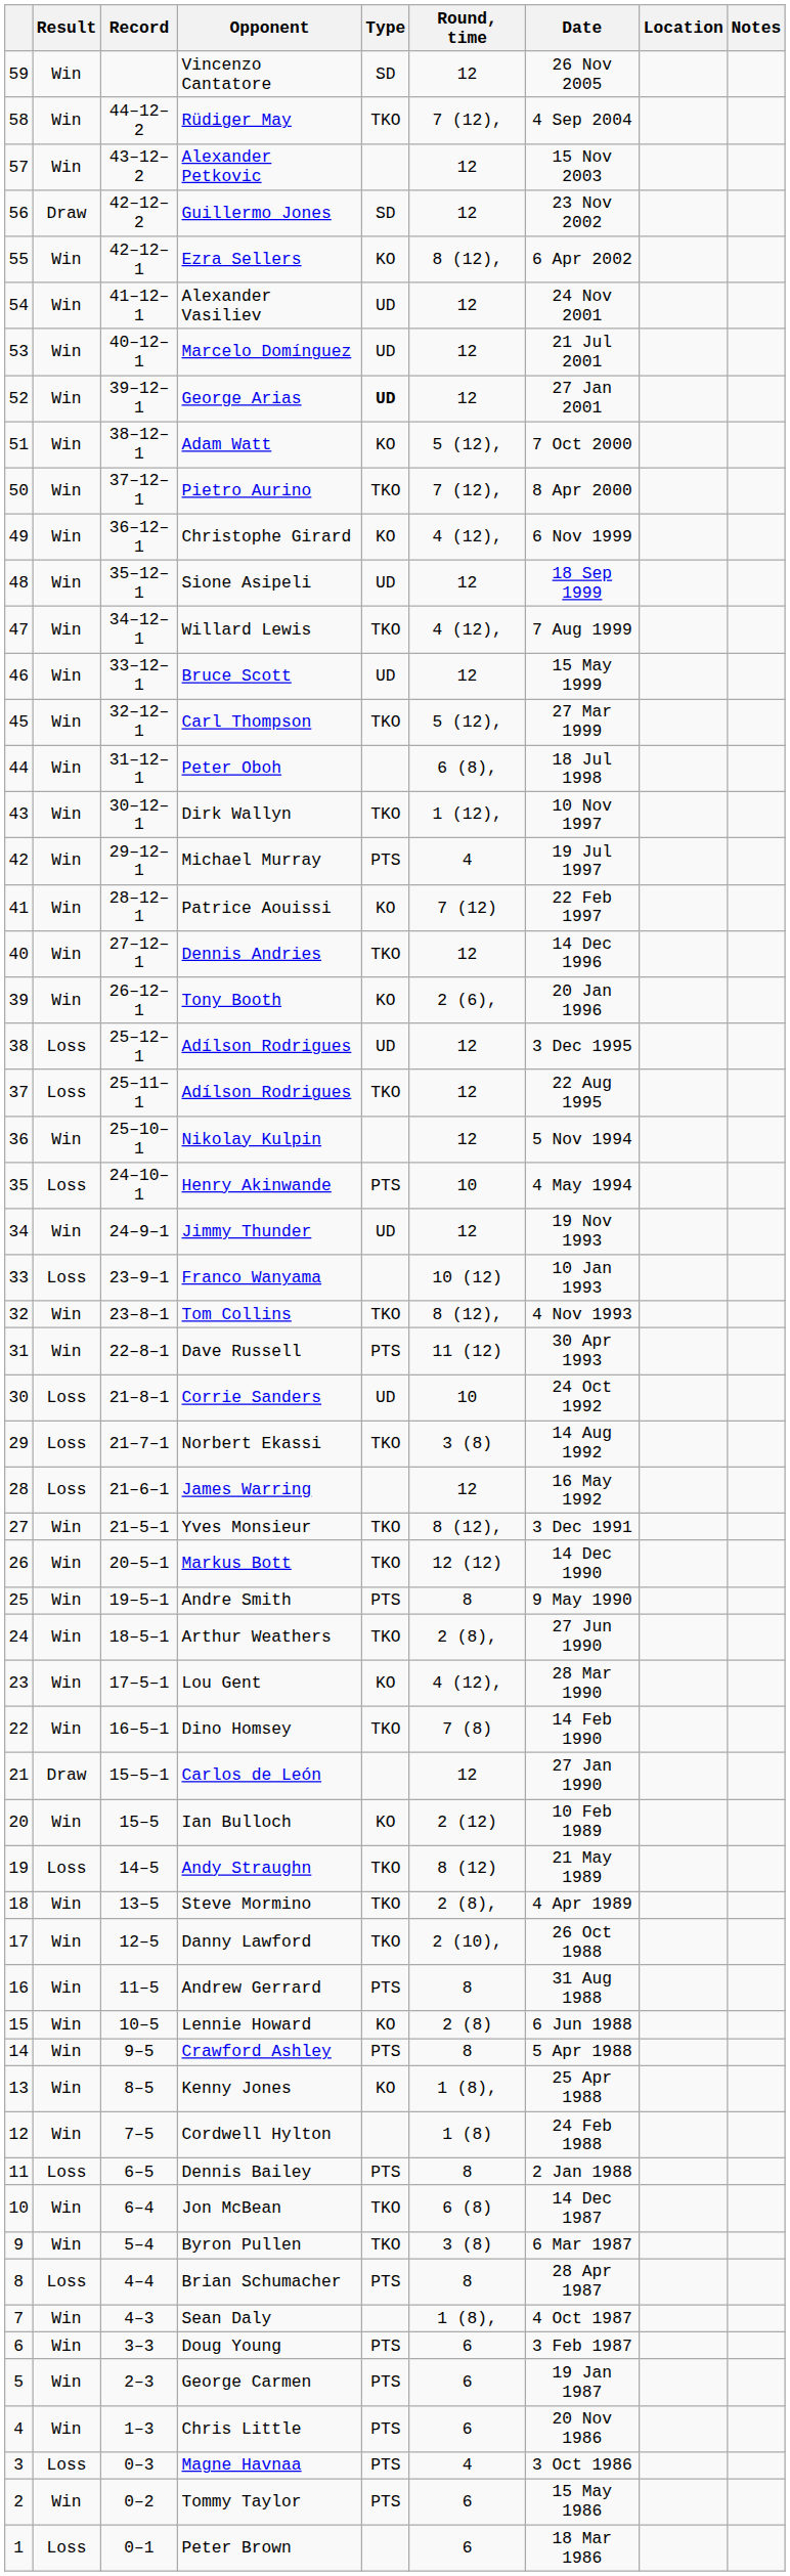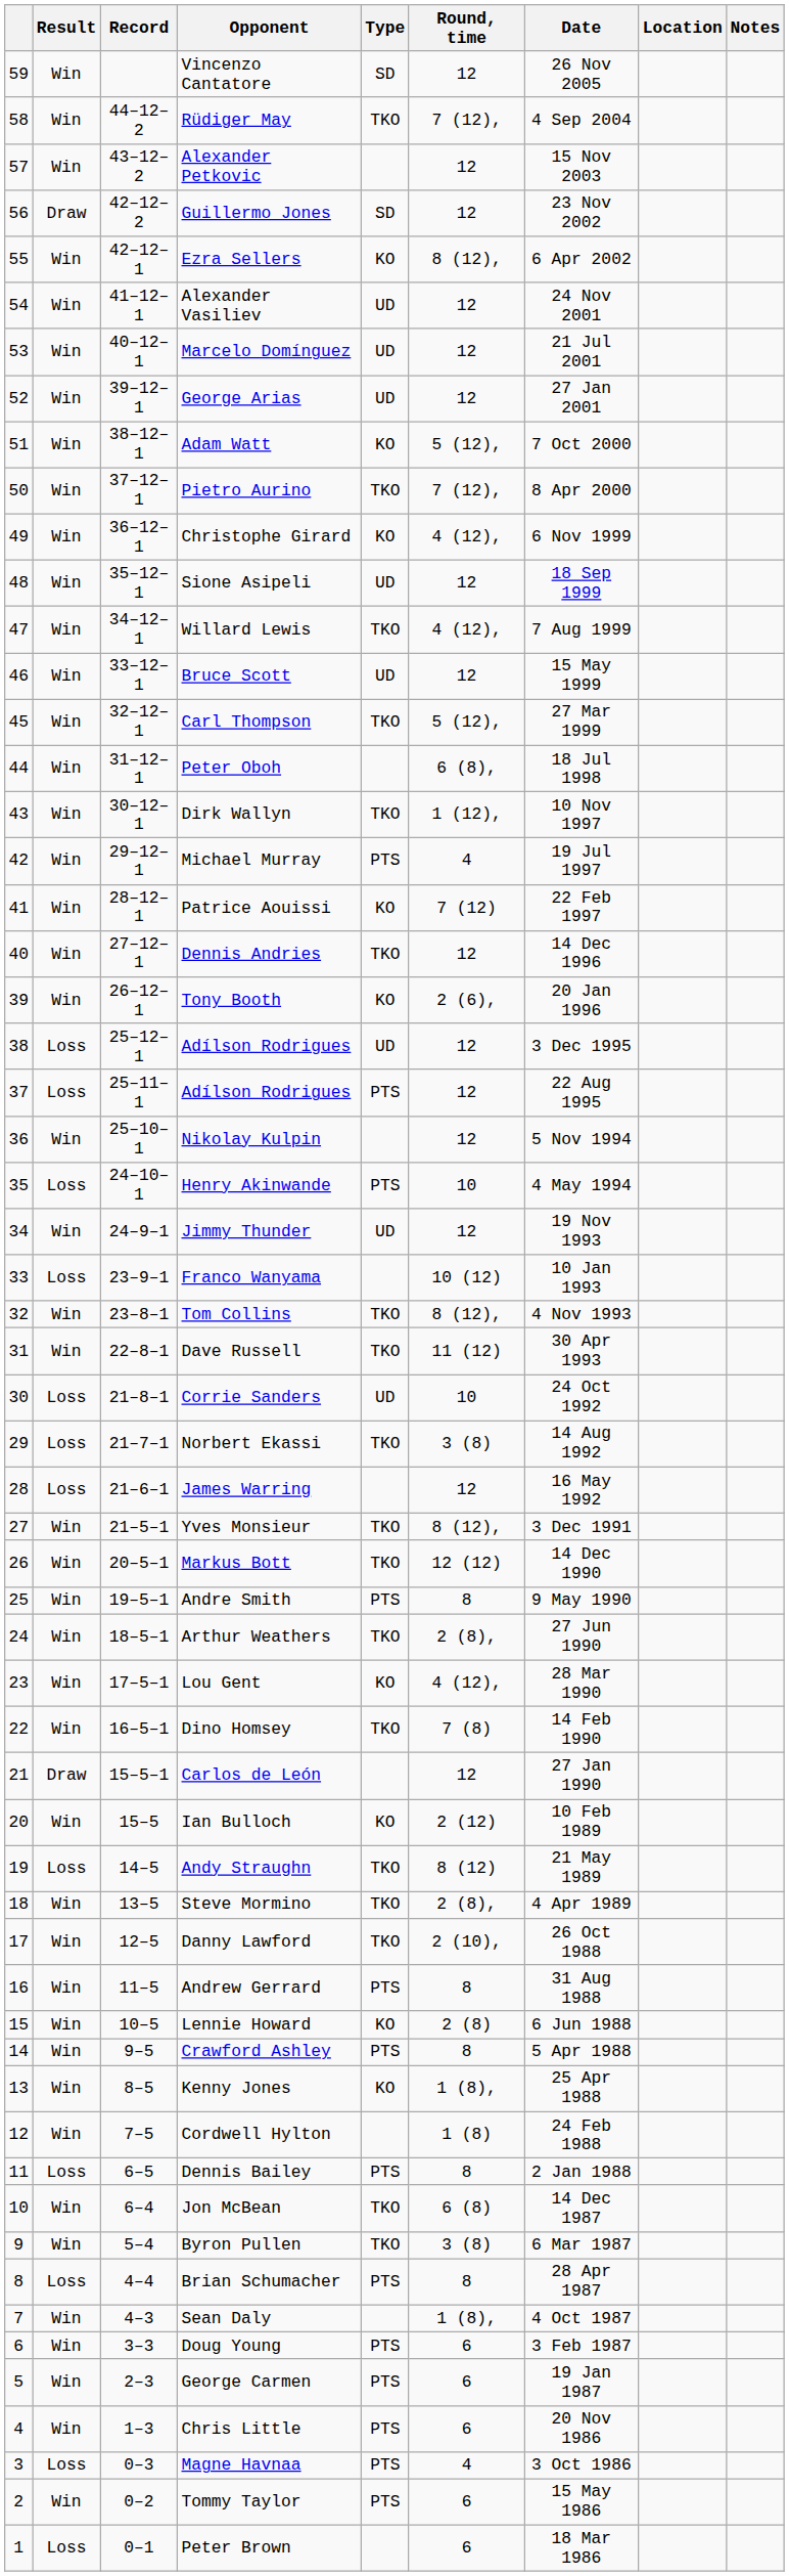George Arias | Type: bold -> normal
37 / Adílson Rodrigues | Type: TKO -> PTS
Dave Russell | Type: PTS -> TKO
